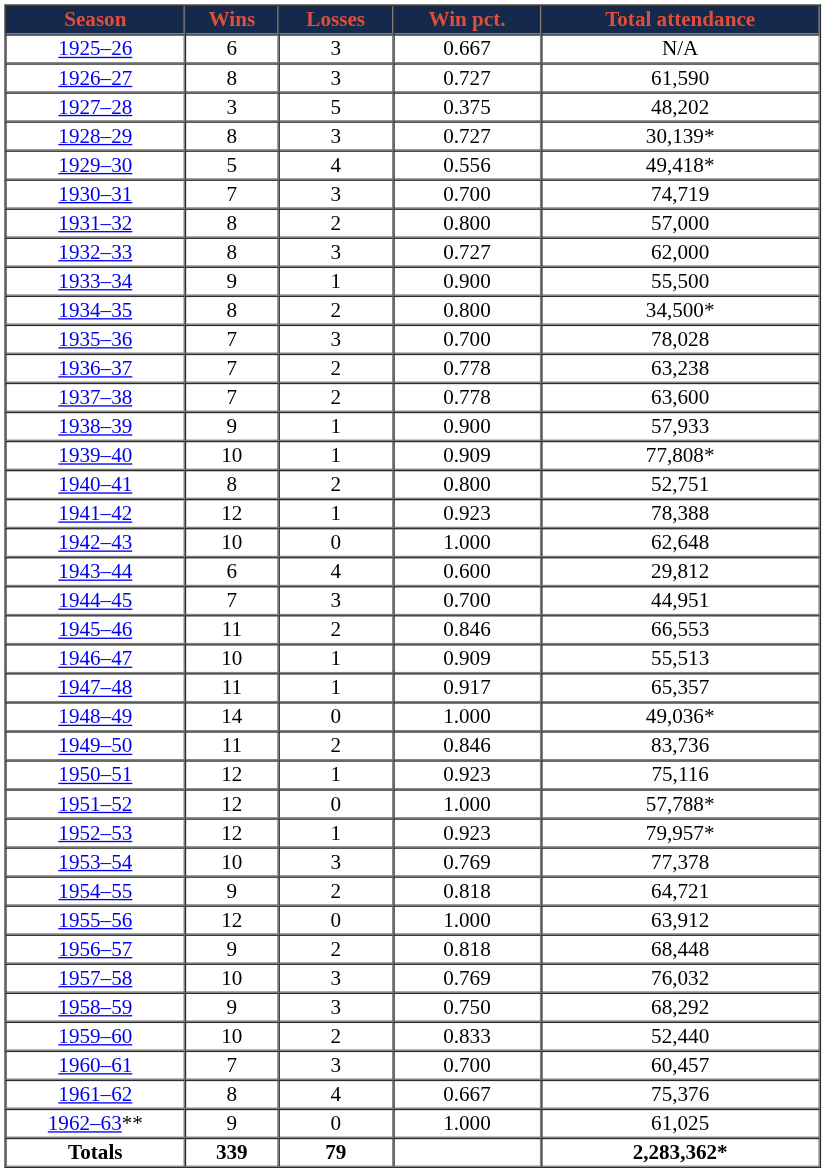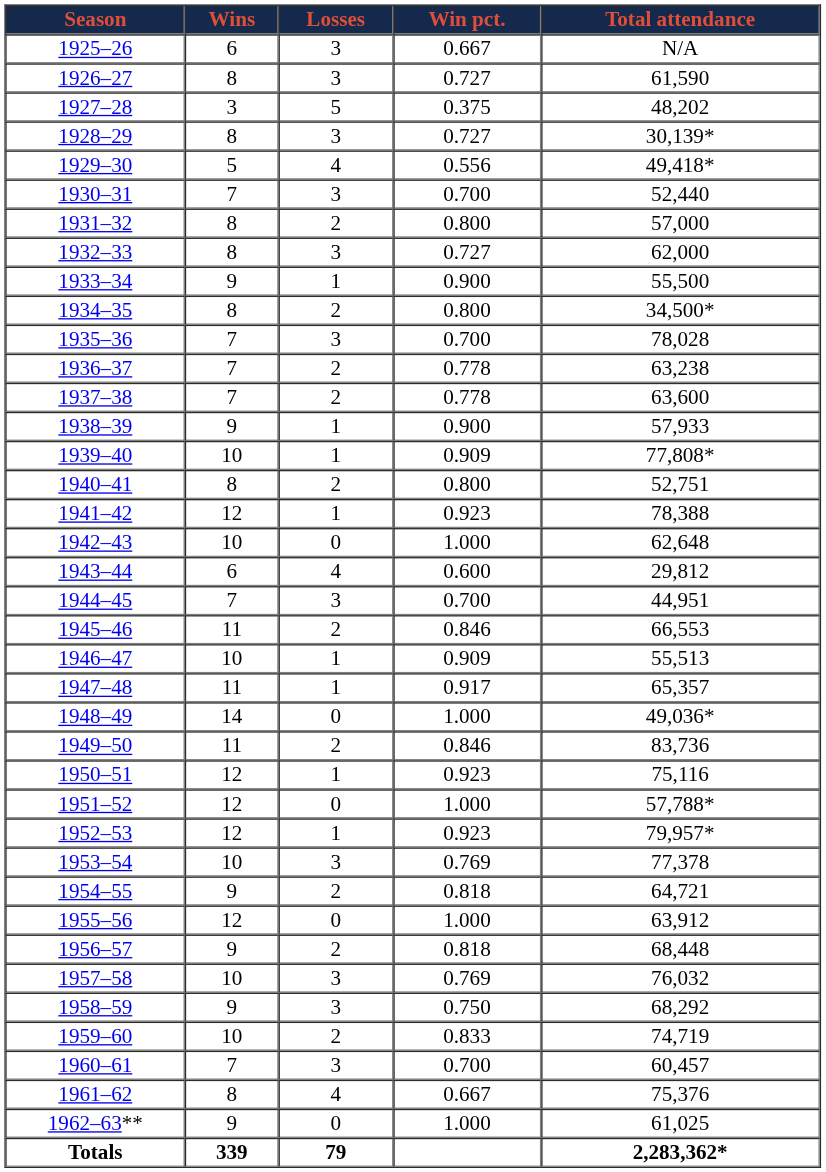1930–31 | Total attendance: 74,719 -> 52,440
1959–60 | Total attendance: 52,440 -> 74,719
